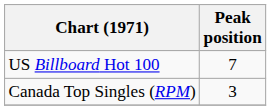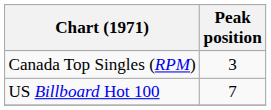rows swapped: Canada Top Singles (RPM) <-> US Billboard Hot 100
